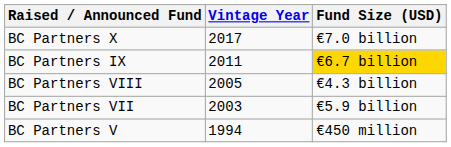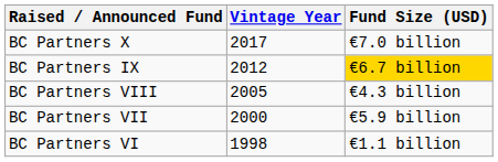BC Partners IX | Vintage Year: 2011 -> 2012
BC Partners VII | Vintage Year: 2003 -> 2000
+ row: BC Partners VI | 1998 | €1.1 billion
- row: BC Partners V | 1994 | €450 million
